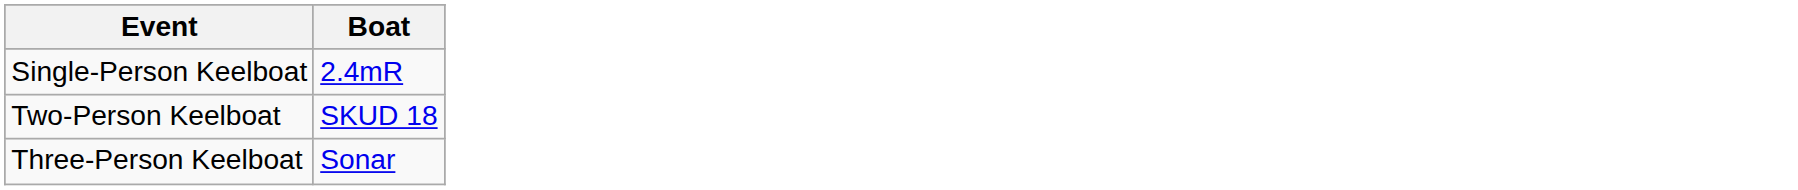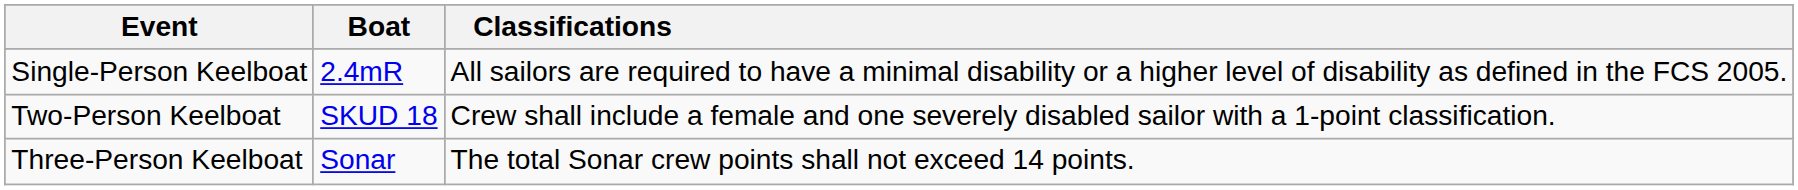+ column: Classifications | All sailors are required to have a minimal disability or a higher level of disability as defined in the FCS 2005. | Crew shall include a female and one severely disabled sailor with a 1-point classification. | The total Sonar crew points shall not exceed 14 points.
